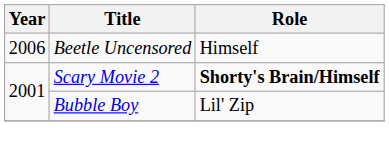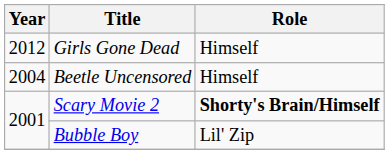+ row: 2012 | Girls Gone Dead | Himself
Beetle Uncensored | Year: 2006 -> 2004
